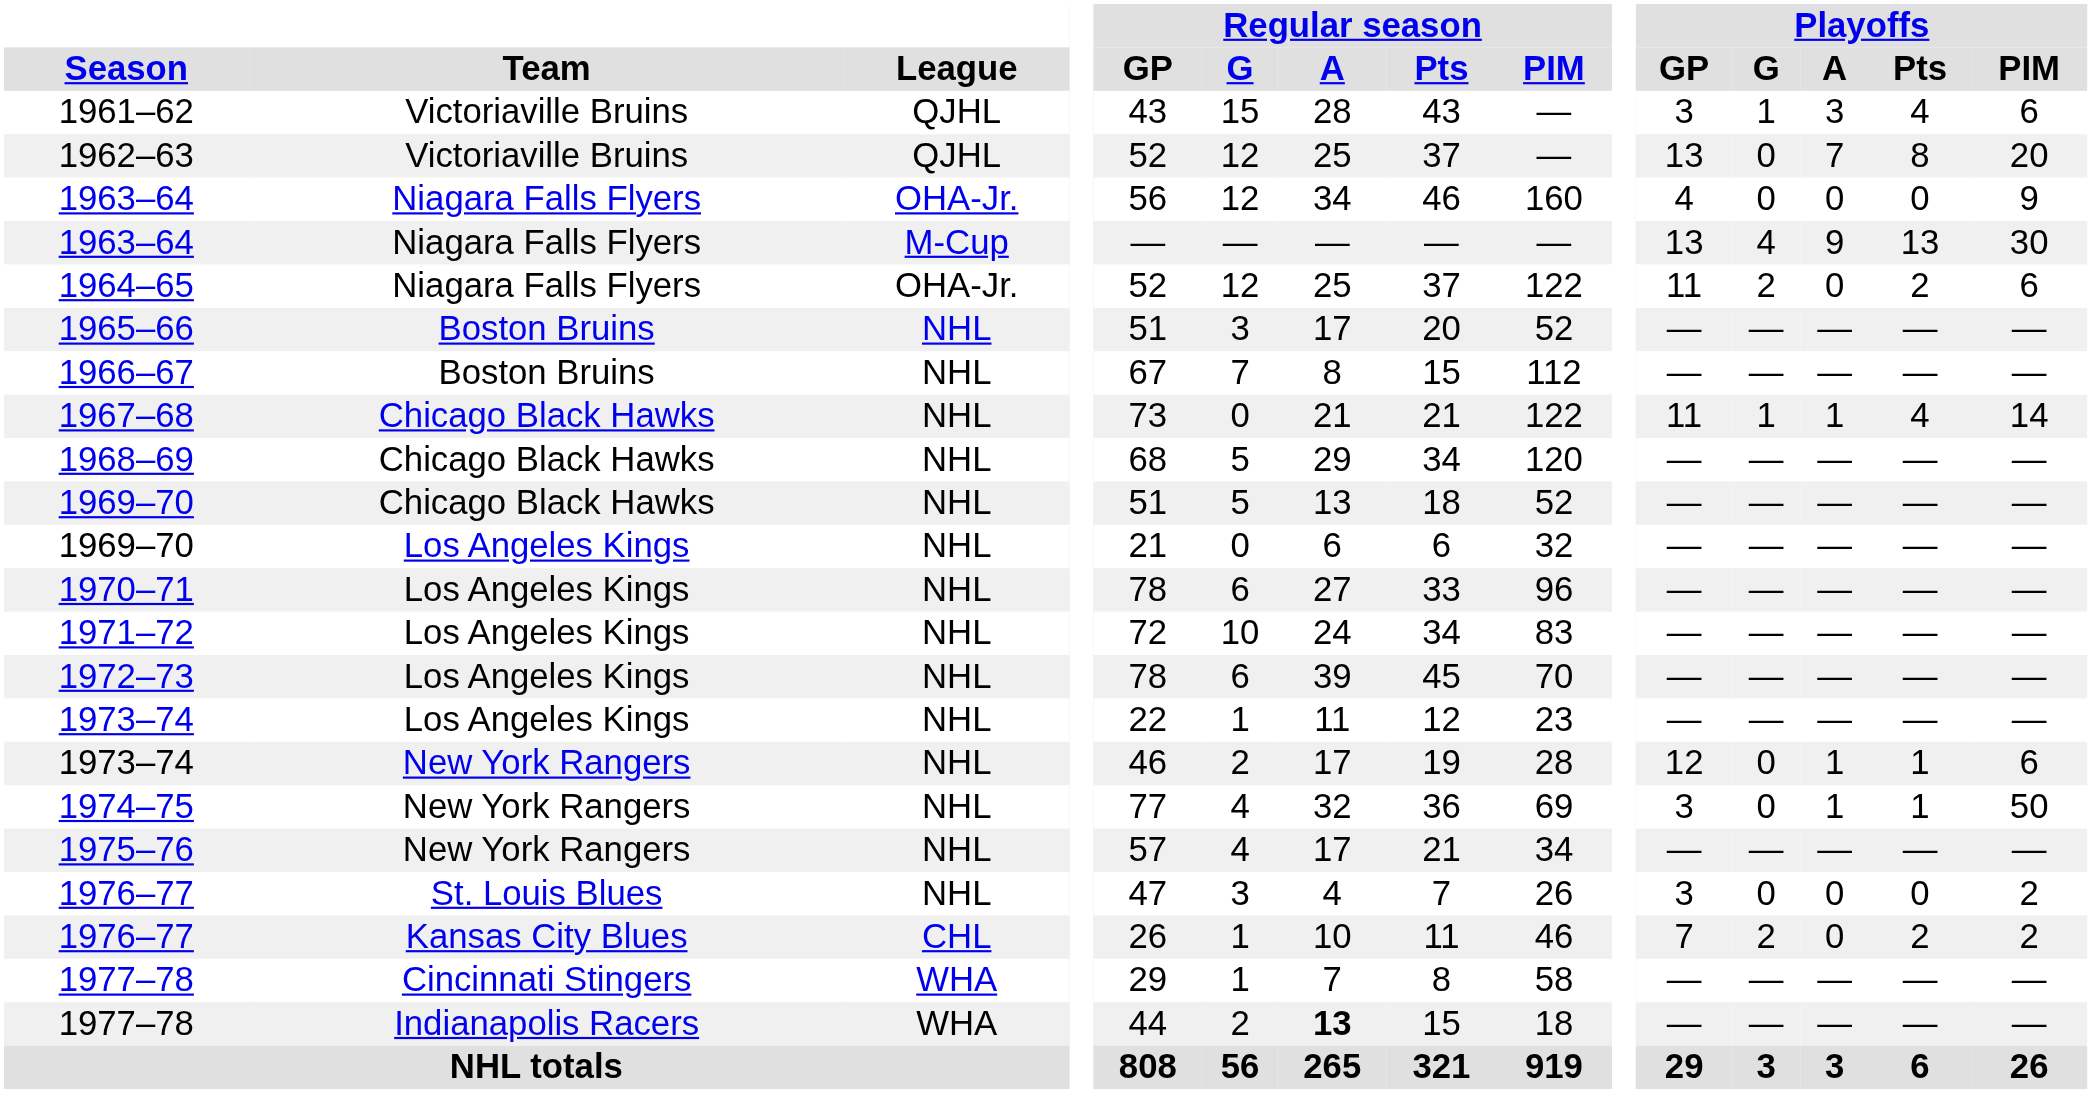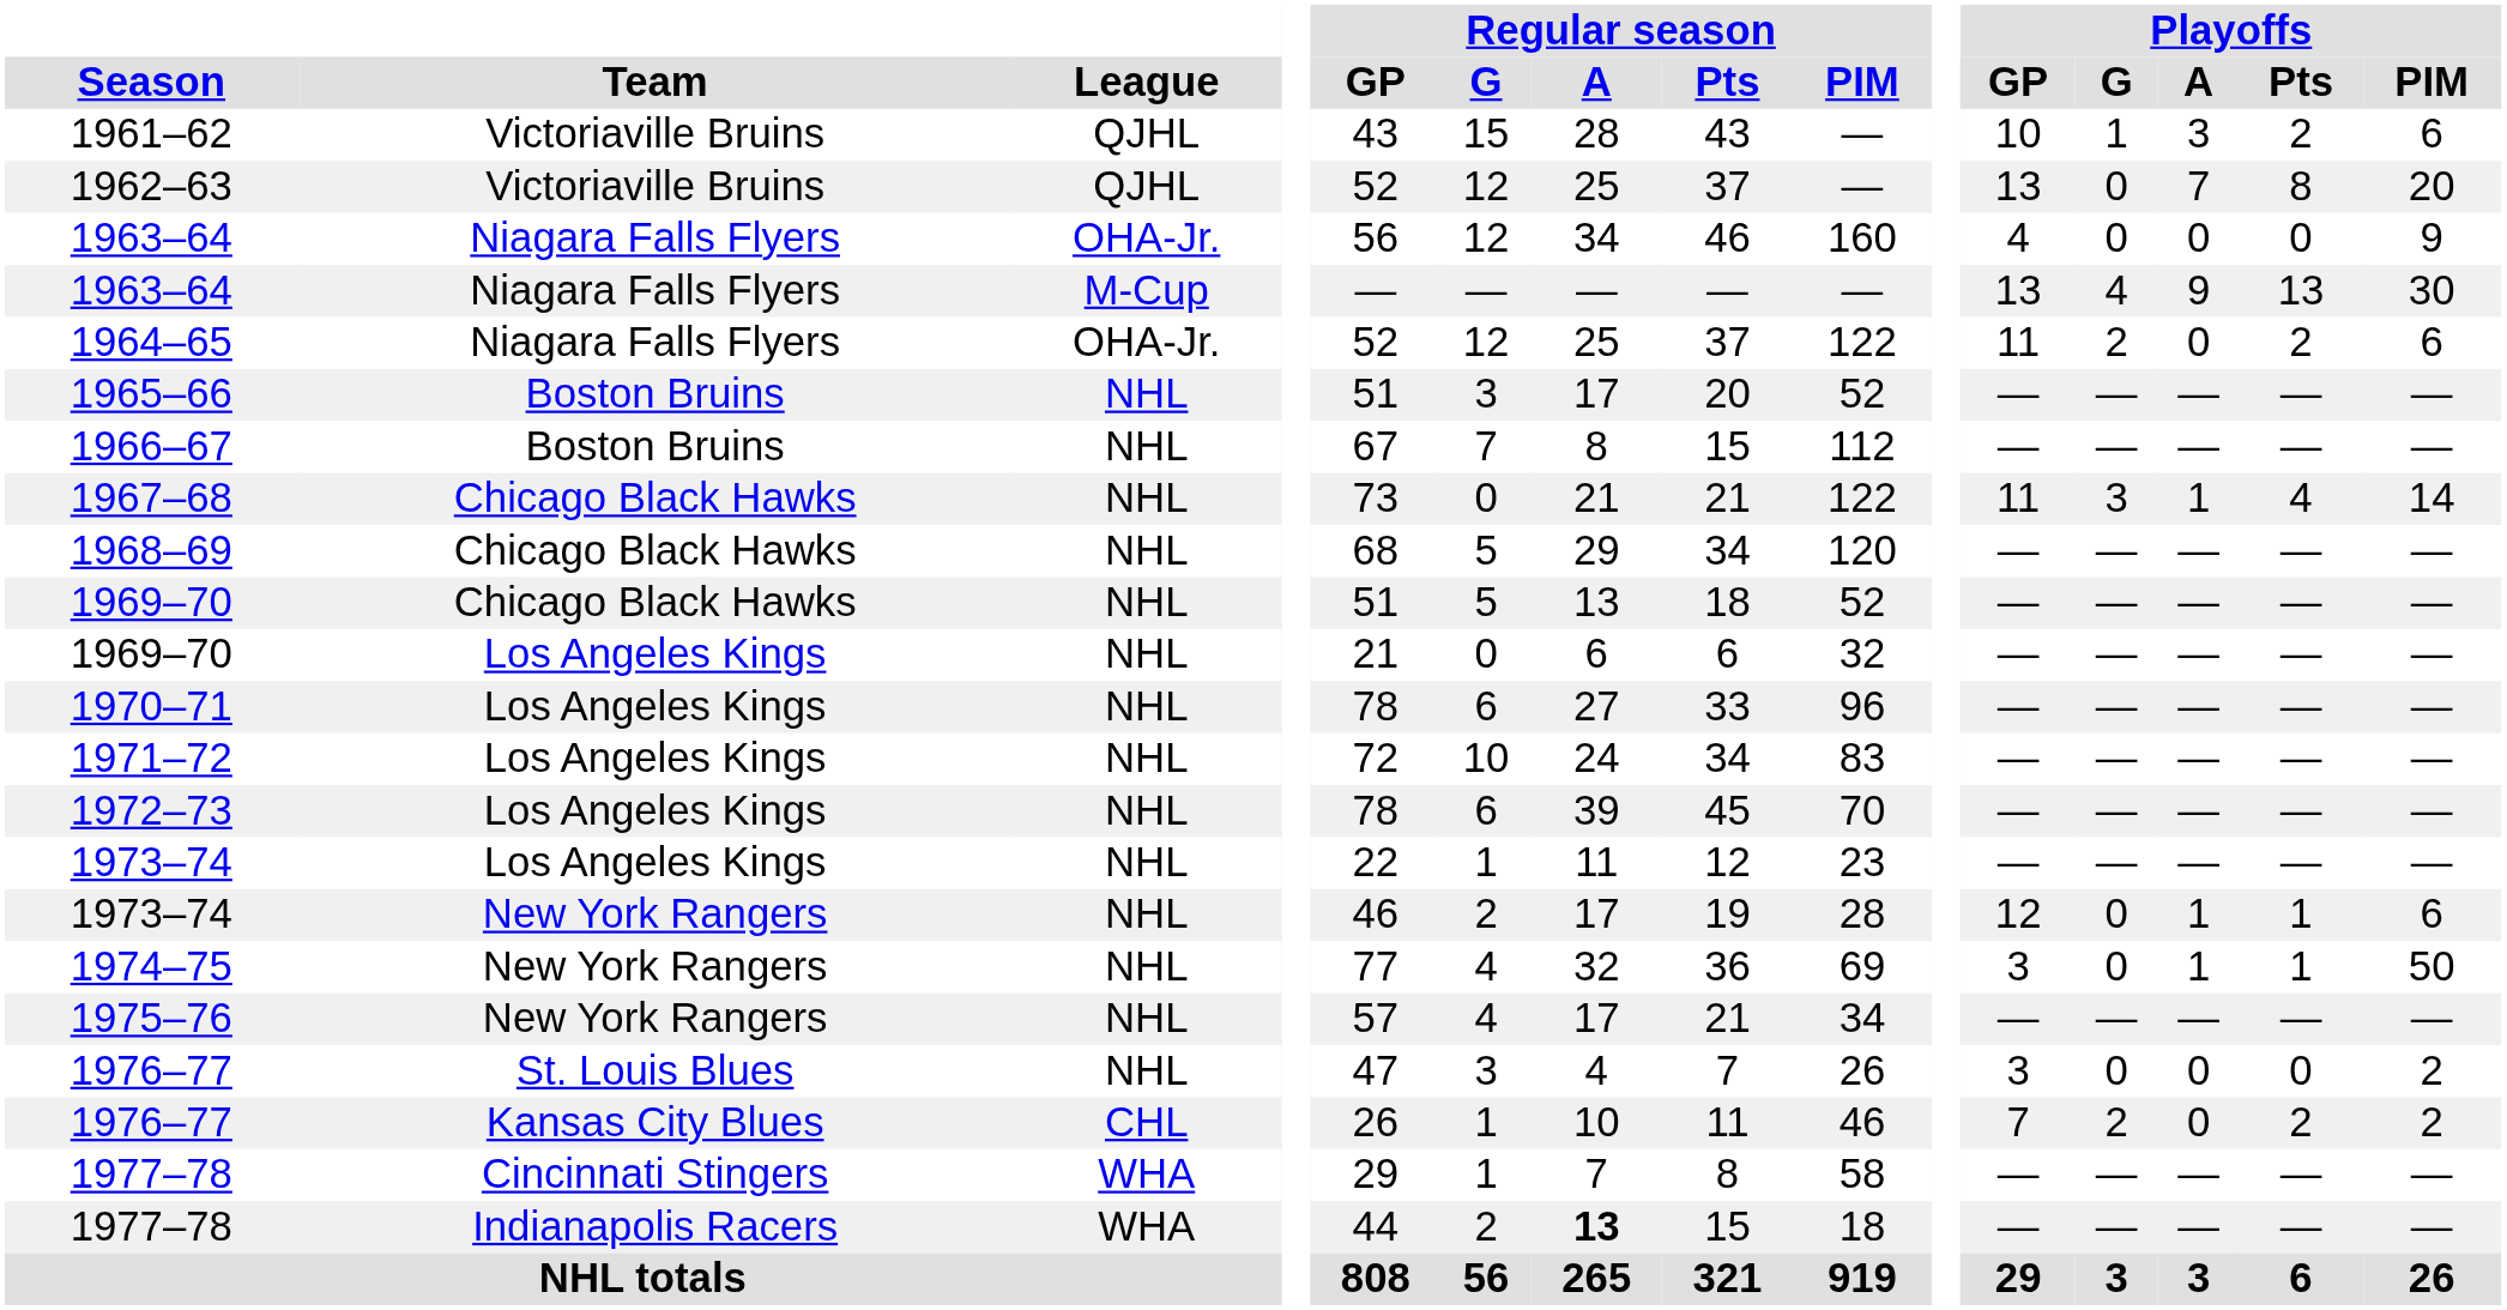1961–62 | Playoffs / GP: 3 -> 10
1961–62 | Playoffs / Pts: 4 -> 2
1967–68 | Playoffs / G: 1 -> 3
